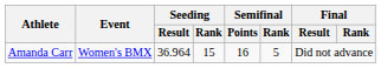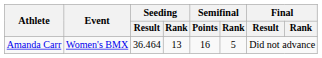Amanda Carr | Seeding / Result: 36.964 -> 36.464
Amanda Carr | Seeding / Rank: 15 -> 13
